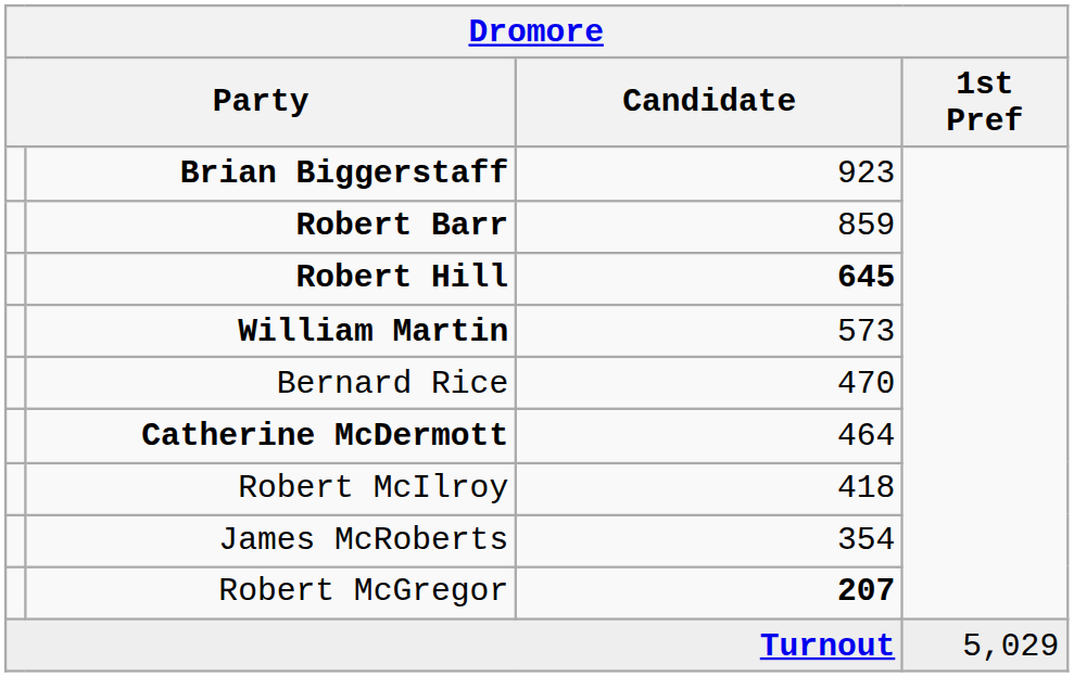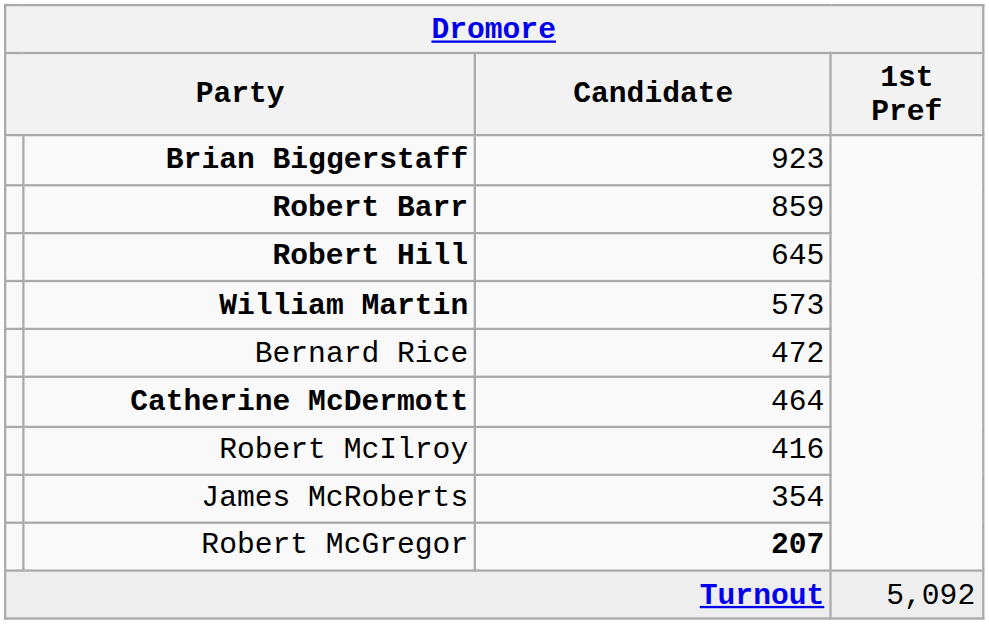Robert Hill | Candidate: bold -> normal
Bernard Rice | Candidate: 470 -> 472
Robert McIlroy | Candidate: 418 -> 416
Turnout | 1st Pref: 5,029 -> 5,092
